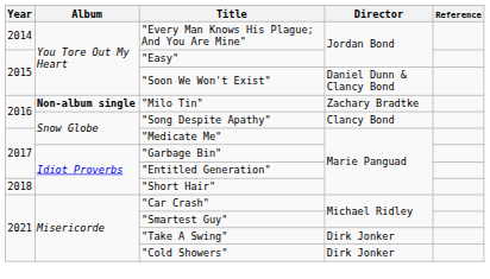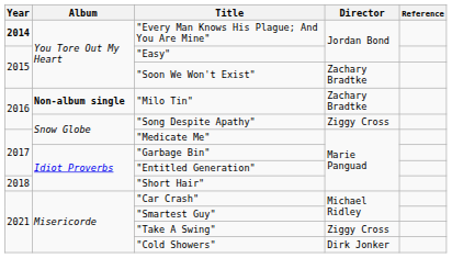"Every Man Knows His Plague; And You Are Mine" | Year: normal -> bold
"Soon We Won't Exist" | Director: Daniel Dunn & Clancy Bond -> Zachary Bradtke
"Song Despite Apathy" | Director: Clancy Bond -> Ziggy Cross
"Take A Swing" | Director: Dirk Jonker -> Ziggy Cross
